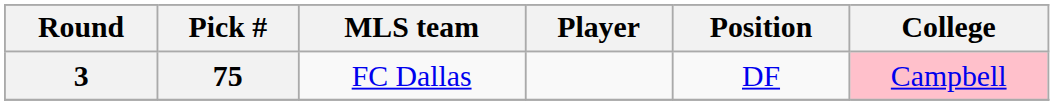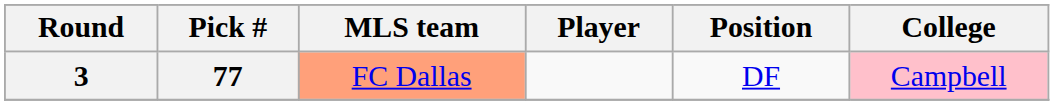3 | Pick #: 75 -> 77
3 | MLS team: no background -> lightsalmon background
